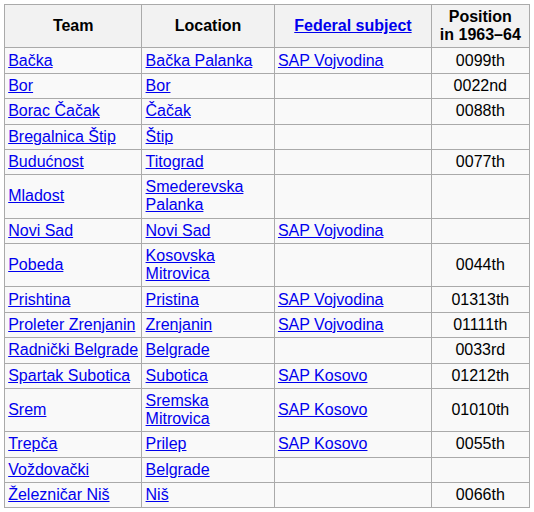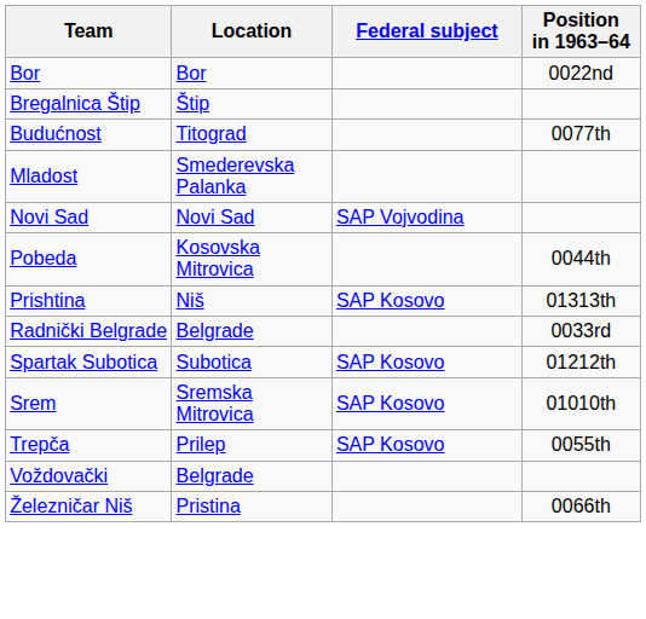- row: Bačka | Bačka Palanka | SAP Vojvodina | 0099th
- row: Borac Čačak | Čačak | 0088th
Prishtina | Location: Pristina -> Niš
Prishtina | Federal subject: SAP Vojvodina -> SAP Kosovo
- row: Proleter Zrenjanin | Zrenjanin | SAP Vojvodina | 01111th
Železničar Niš | Location: Niš -> Pristina
